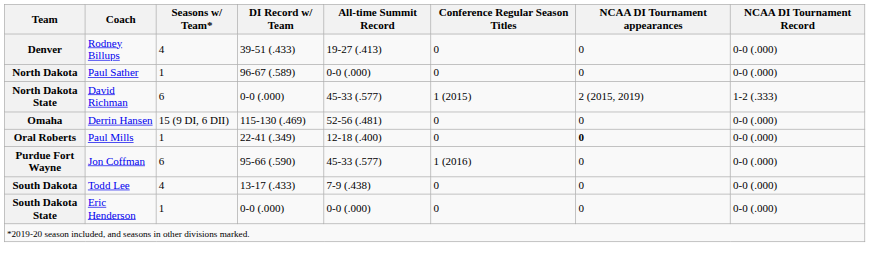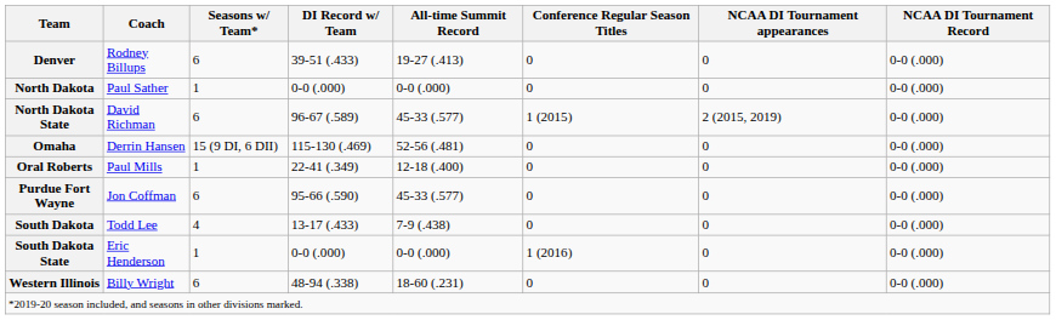Denver | Seasons w/ Team*: 4 -> 6
North Dakota | DI Record w/ Team: 96-67 (.589) -> 0-0 (.000)
North Dakota State | DI Record w/ Team: 0-0 (.000) -> 96-67 (.589)
North Dakota State | NCAA DI Tournament Record: 1-2 (.333) -> 0-0 (.000)
Oral Roberts | NCAA DI Tournament appearances: bold -> normal
Purdue Fort Wayne | Conference Regular Season Titles: 1 (2016) -> 0
South Dakota State | Conference Regular Season Titles: 0 -> 1 (2016)
+ row: Western Illinois | Billy Wright | 6 | 48-94 (.338) | 18-60 (.231) | 0 | 0 | 0-0 (.000)
